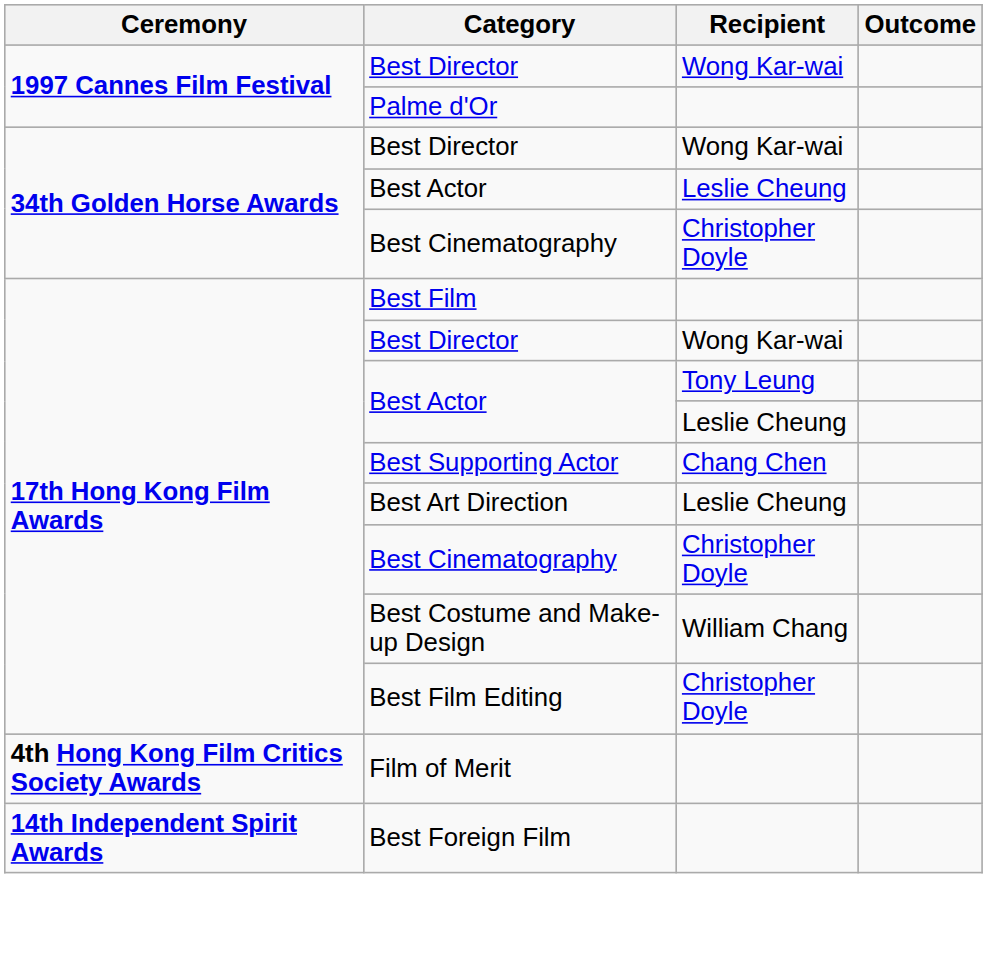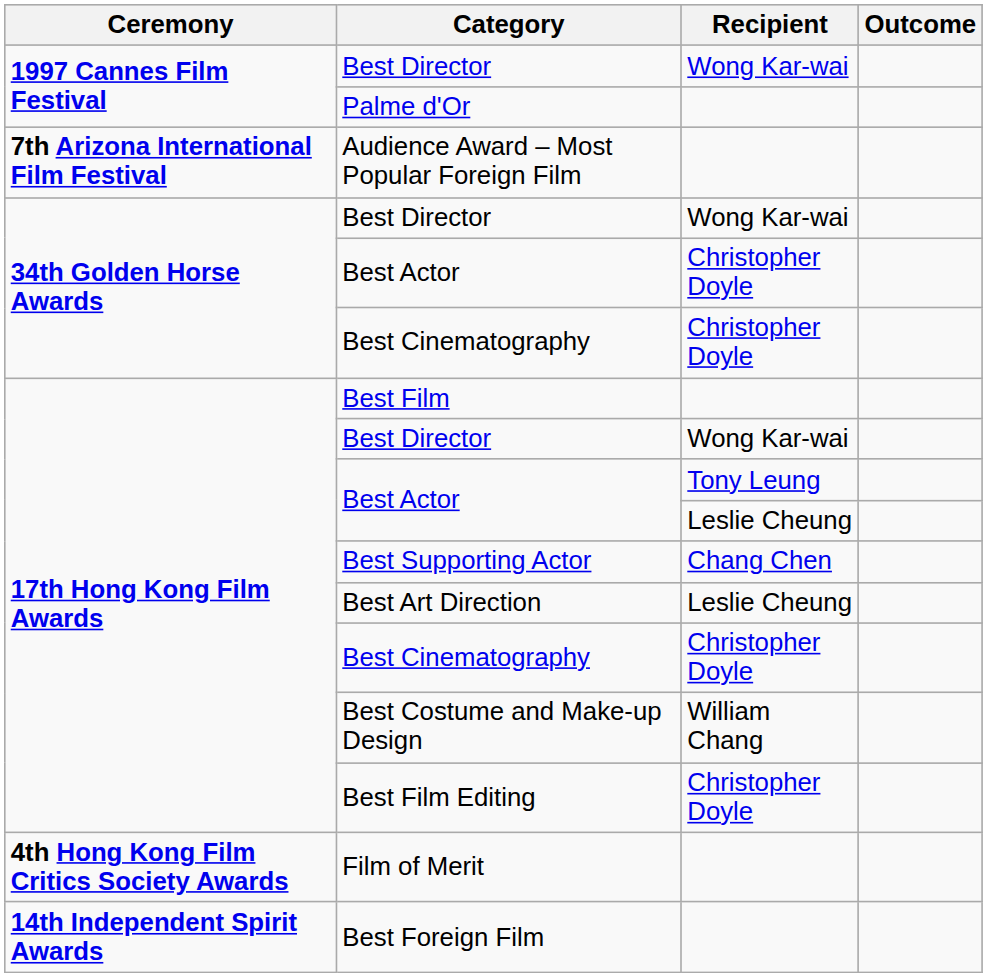+ row: 7th Arizona International Film Festival | Audience Award – Most Popular Foreign Film
34th Golden Horse Awards / Best Actor | Recipient: Leslie Cheung -> Christopher Doyle
